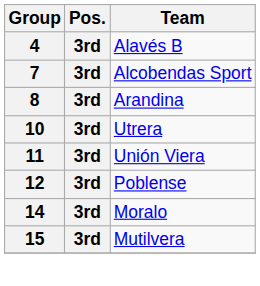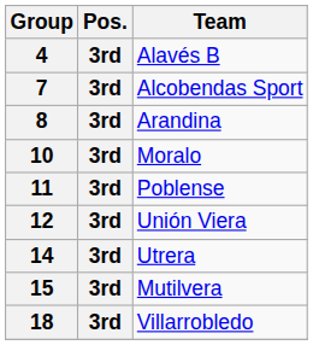10 | Team: Utrera -> Moralo
11 | Team: Unión Viera -> Poblense
12 | Team: Poblense -> Unión Viera
14 | Team: Moralo -> Utrera
+ row: 18 | 3rd | Villarrobledo
